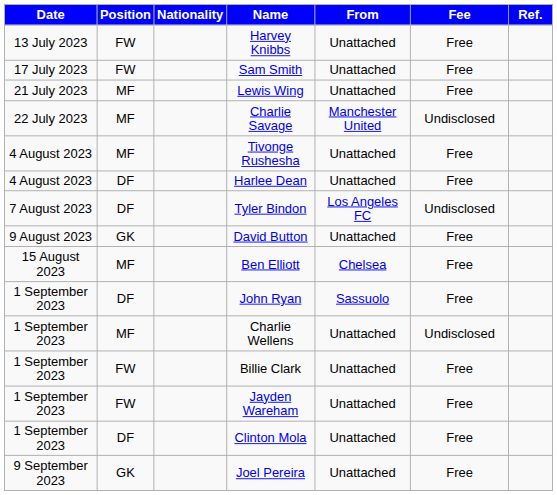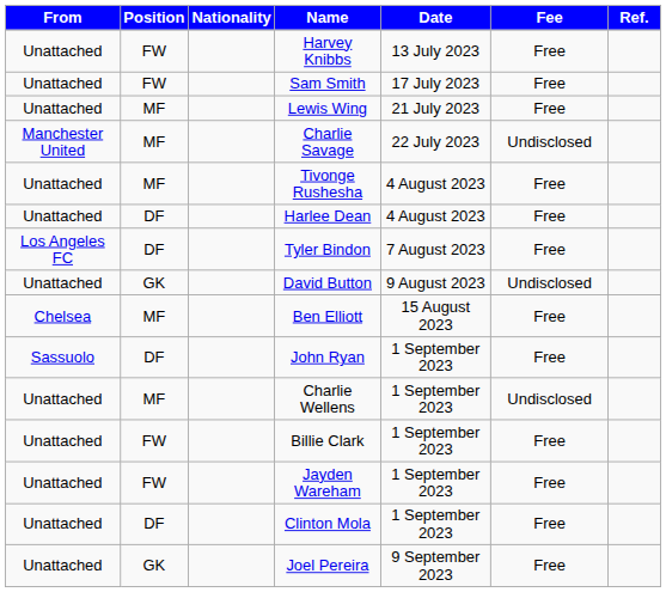columns swapped: Date <-> From
Tyler Bindon | Fee: Undisclosed -> Free
David Button | Fee: Free -> Undisclosed
